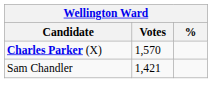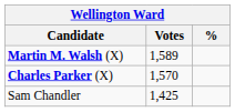+ row: Martin M. Walsh (X) | 1,589
Sam Chandler | Votes: 1,421 -> 1,425
